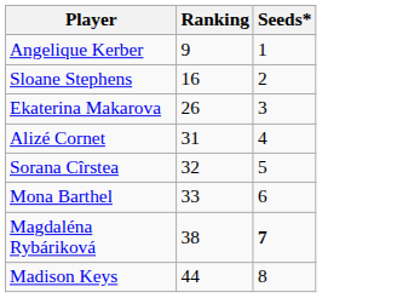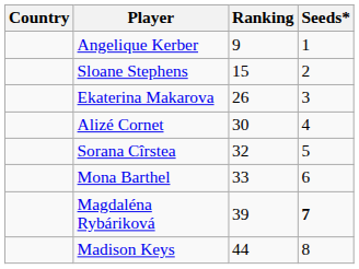+ column: Country
Sloane Stephens | Ranking: 16 -> 15
Alizé Cornet | Ranking: 31 -> 30
Magdaléna Rybáriková | Ranking: 38 -> 39
